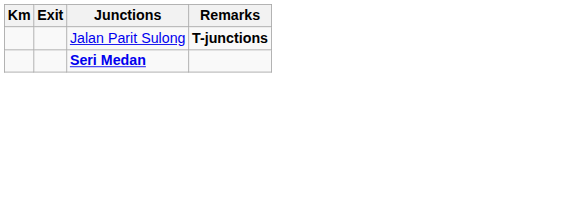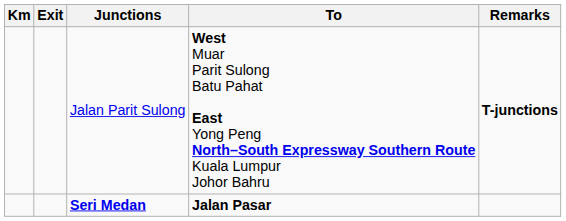+ column: To | West Muar Parit Sulong Batu Pahat East Yong Peng North–South Expressway Southern Route Kuala Lumpur Johor Bahru | Jalan Pasar
